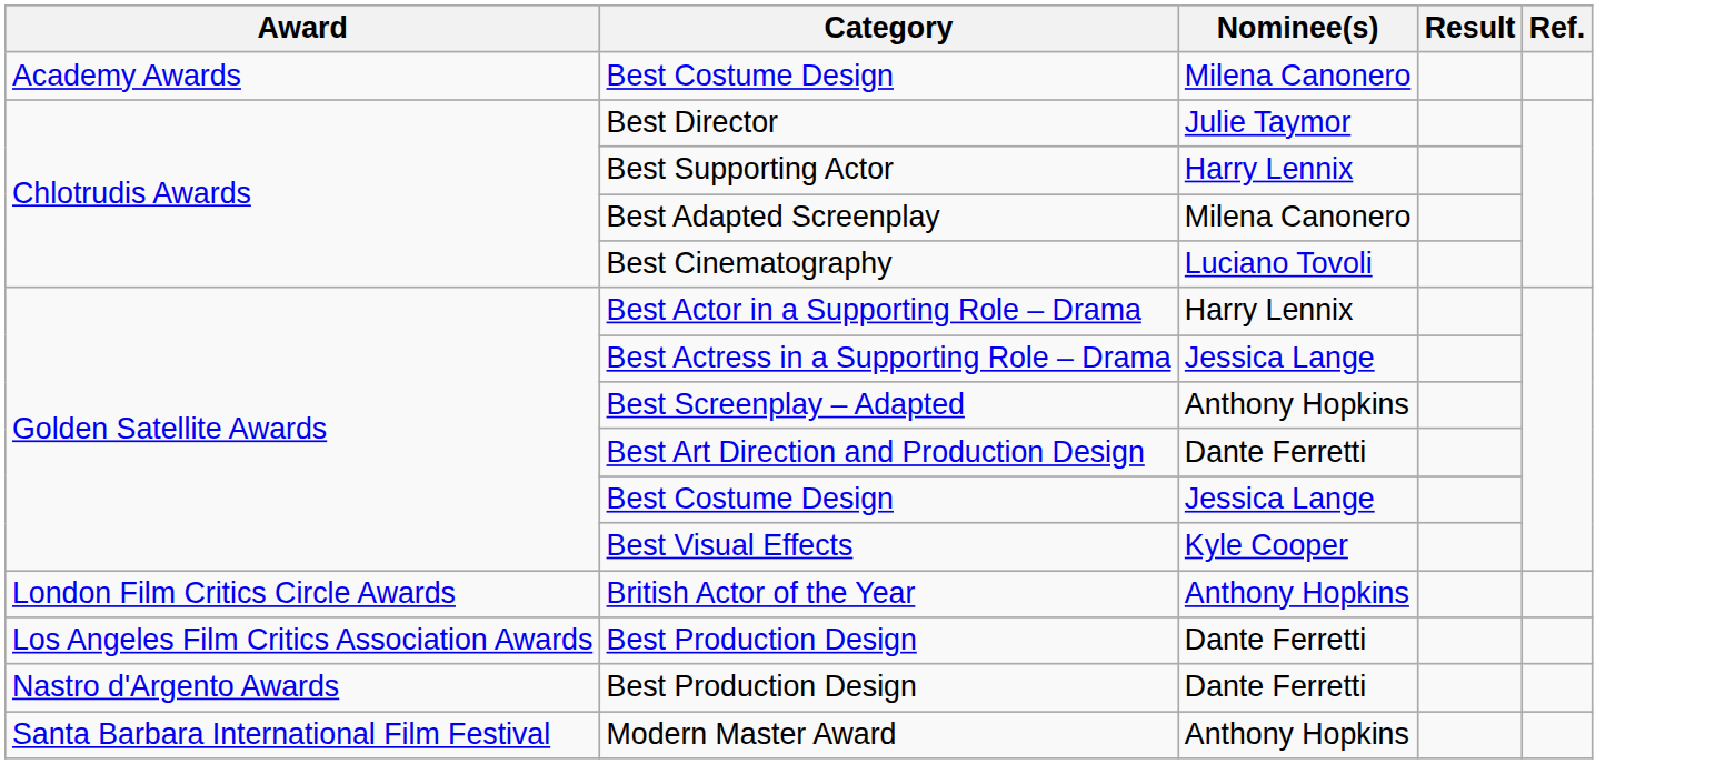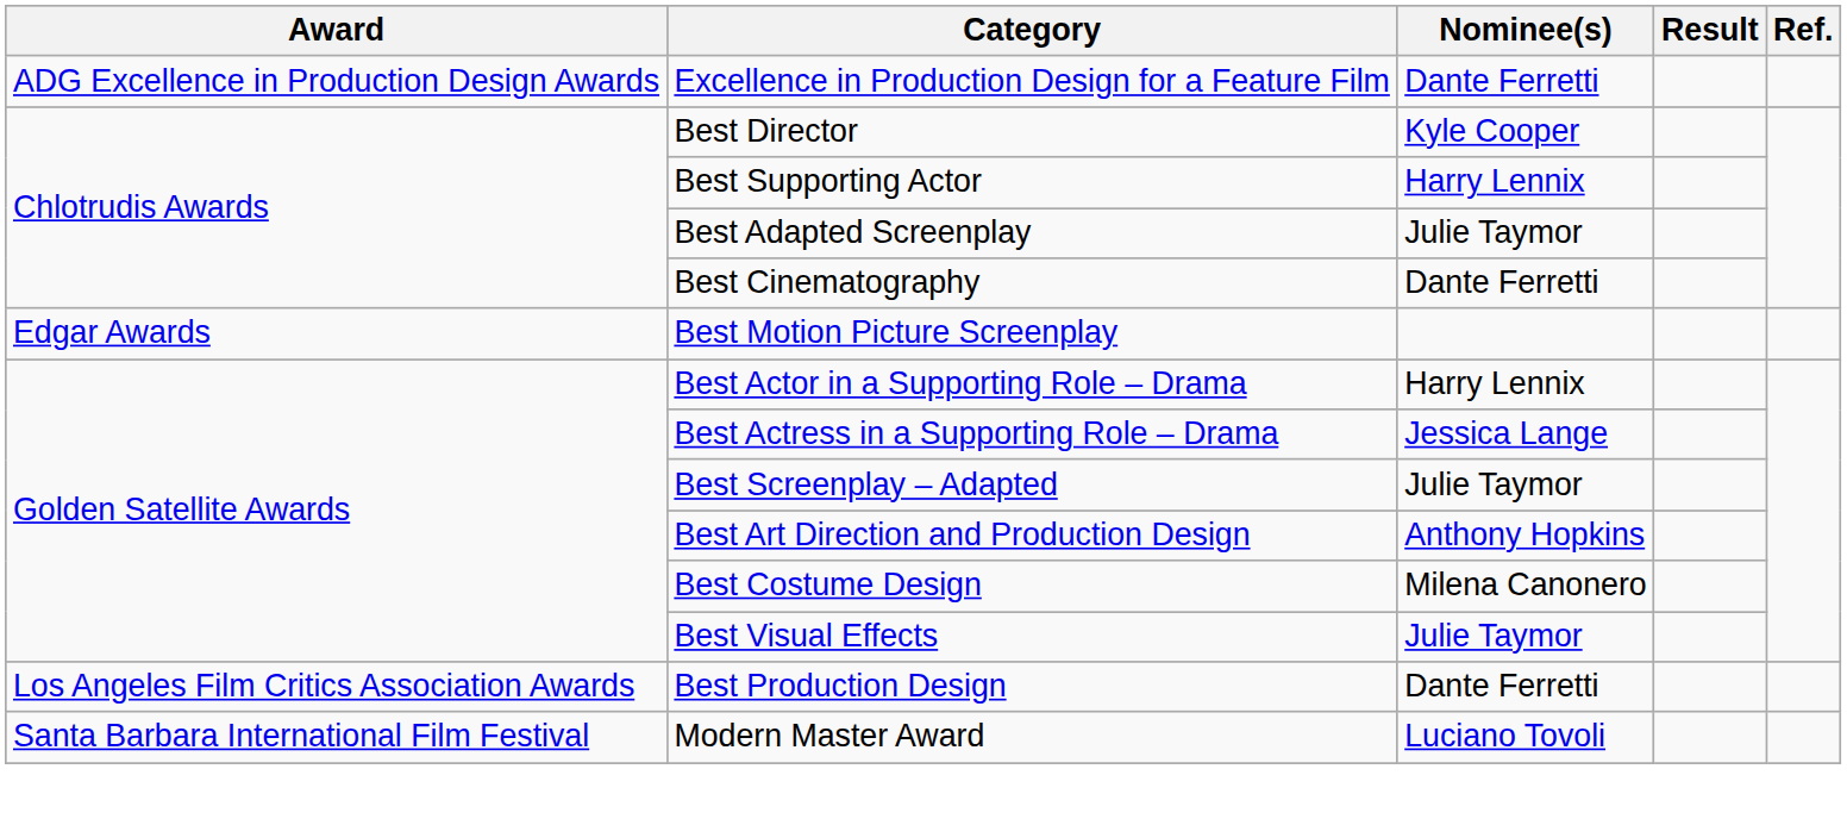- row: Academy Awards | Best Costume Design | Milena Canonero
+ row: ADG Excellence in Production Design Awards | Excellence in Production Design for a Feature Film | Dante Ferretti
Best Director | Nominee(s): Julie Taymor -> Kyle Cooper
Best Adapted Screenplay | Nominee(s): Milena Canonero -> Julie Taymor
Best Cinematography | Nominee(s): Luciano Tovoli -> Dante Ferretti
+ row: Edgar Awards | Best Motion Picture Screenplay
Best Screenplay – Adapted | Nominee(s): Anthony Hopkins -> Julie Taymor
Best Art Direction and Production Design | Nominee(s): Dante Ferretti -> Anthony Hopkins
Golden Satellite Awards / Best Costume Design | Nominee(s): Jessica Lange -> Milena Canonero
Best Visual Effects | Nominee(s): Kyle Cooper -> Julie Taymor
- row: London Film Critics Circle Awards | British Actor of the Year | Anthony Hopkins
- row: Nastro d'Argento Awards | Best Production Design | Dante Ferretti
Modern Master Award | Nominee(s): Anthony Hopkins -> Luciano Tovoli
